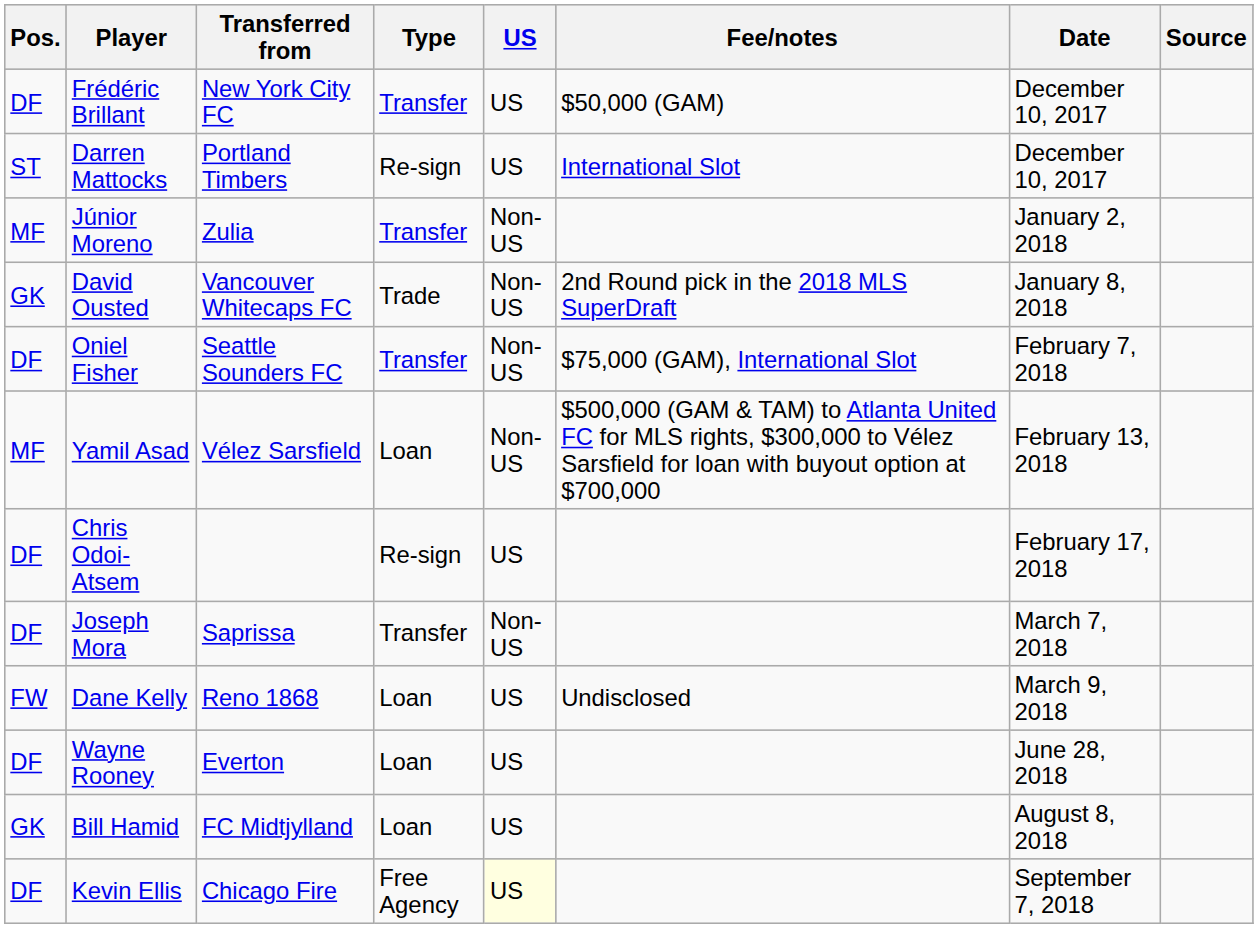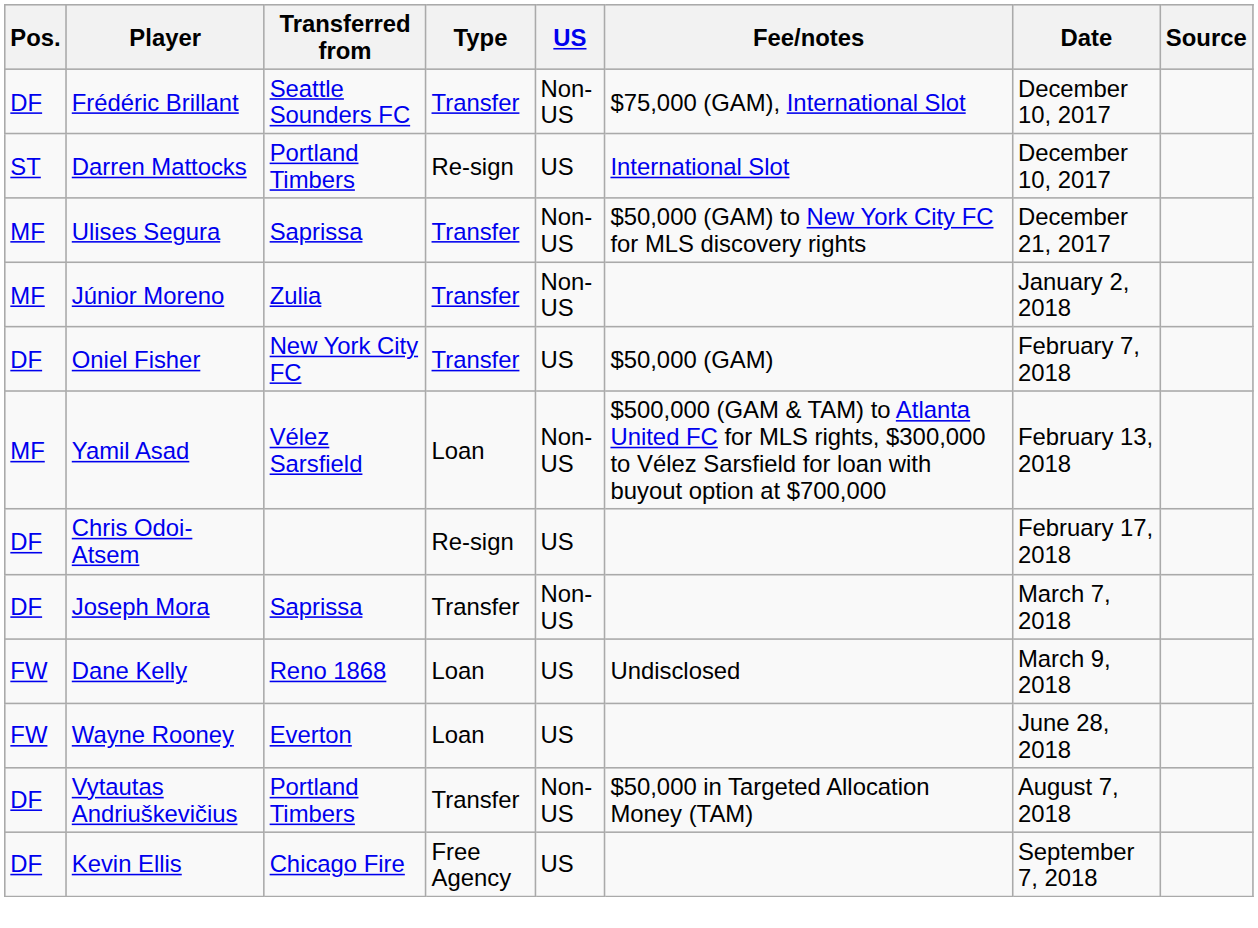Frédéric Brillant | Transferred from: New York City FC -> Seattle Sounders FC
Frédéric Brillant | US: US -> Non-US
Frédéric Brillant | Fee/notes: $50,000 (GAM) -> $75,000 (GAM), International Slot
+ row: MF | Ulises Segura | Saprissa | Transfer | Non-US | $50,000 (GAM) to New York City FC for MLS discovery rights | December 21, 2017
- row: GK | David Ousted | Vancouver Whitecaps FC | Trade | Non-US | 2nd Round pick in the 2018 MLS SuperDraft | January 8, 2018
Oniel Fisher | Transferred from: Seattle Sounders FC -> New York City FC
Oniel Fisher | US: Non-US -> US
Oniel Fisher | Fee/notes: $75,000 (GAM), International Slot -> $50,000 (GAM)
Wayne Rooney | Pos.: DF -> FW
+ row: DF | Vytautas Andriuškevičius | Portland Timbers | Transfer | Non-US | $50,000 in Targeted Allocation Money (TAM) | August 7, 2018
- row: GK | Bill Hamid | FC Midtjylland | Loan | US | August 8, 2018
Kevin Ellis | US: lightyellow background -> no background
